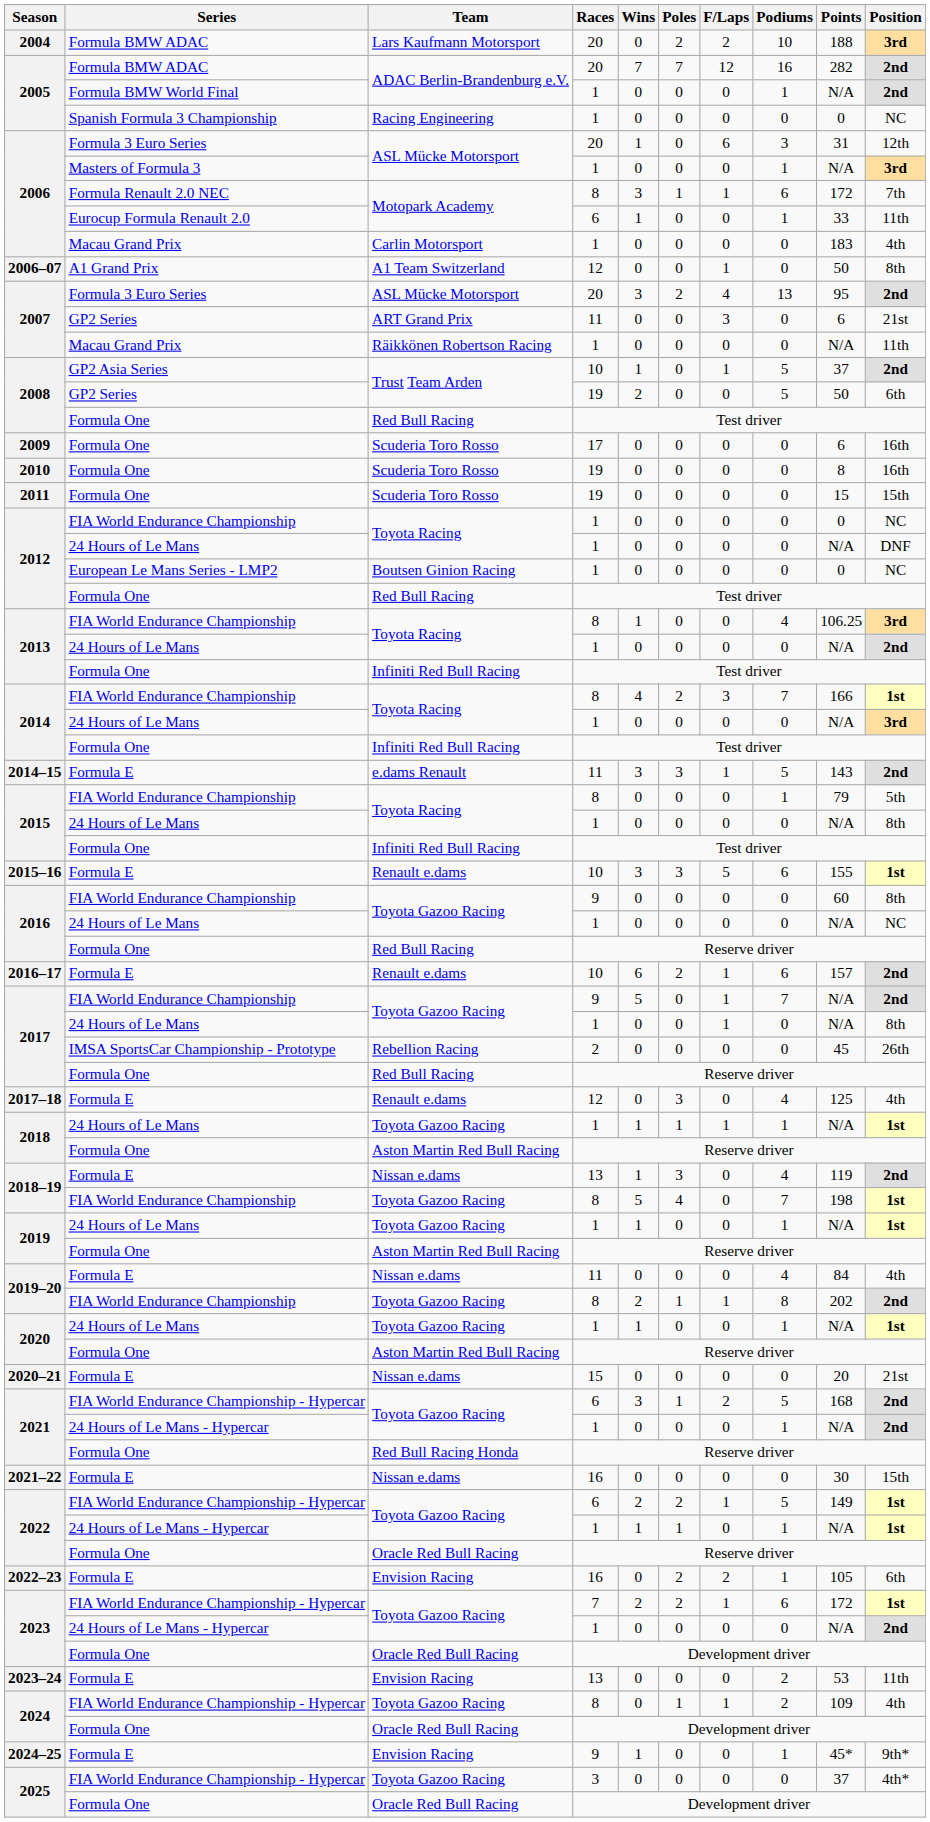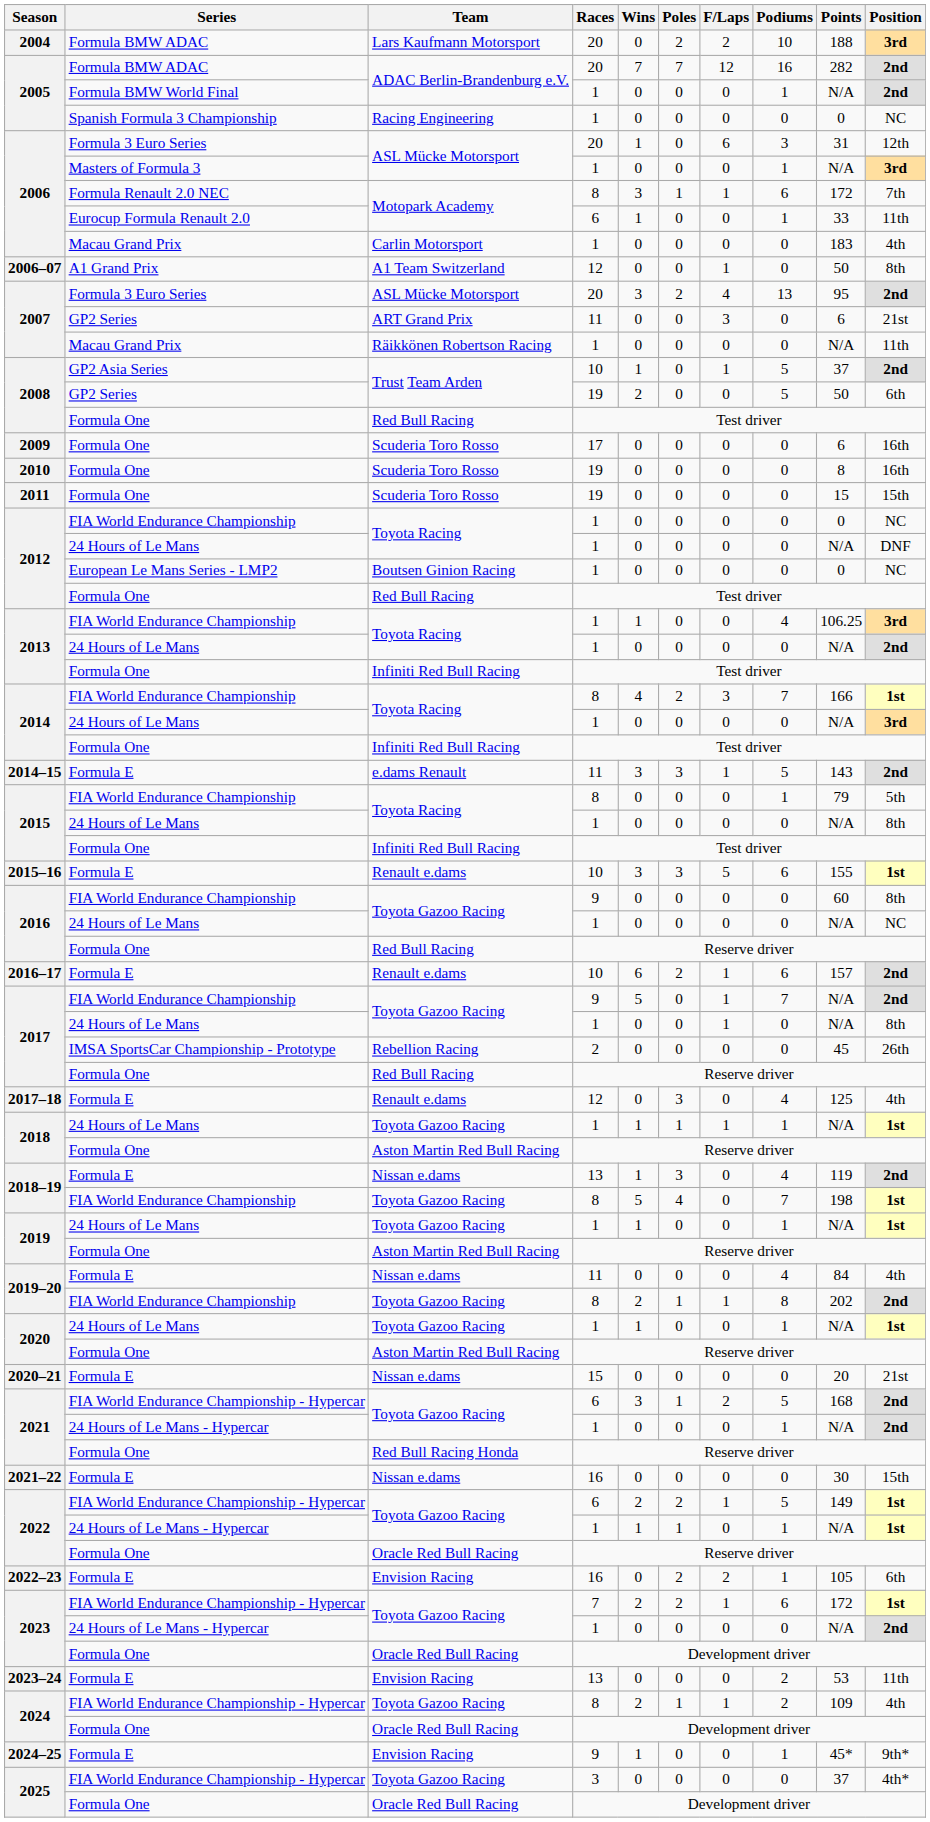2013 / FIA World Endurance Championship | Races: 8 -> 1
2024 / FIA World Endurance Championship - Hypercar | Wins: 0 -> 2
